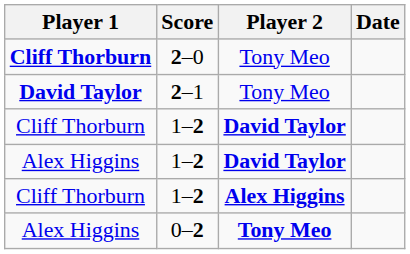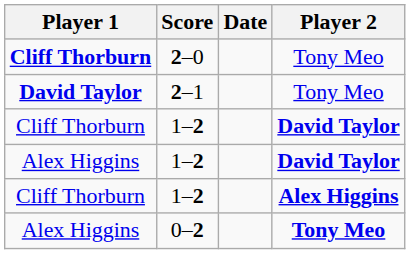columns swapped: Player 2 <-> Date
